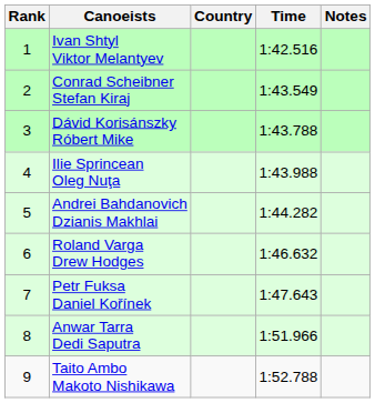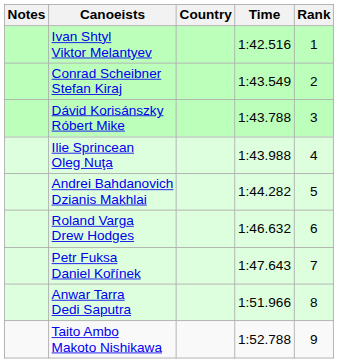columns swapped: Rank <-> Notes
